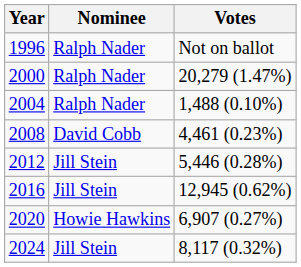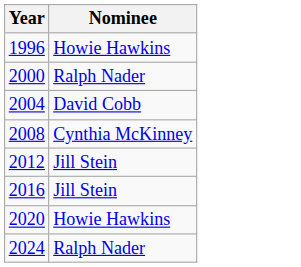- column: Votes | Not on ballot | 20,279 (1.47%) | 1,488 (0.10%) | 4,461 (0.23%) | 5,446 (0.28%) | 12,945 (0.62%) | 6,907 (0.27%) | 8,117 (0.32%)
1996 | Nominee: Ralph Nader -> Howie Hawkins
2004 | Nominee: Ralph Nader -> David Cobb
2008 | Nominee: David Cobb -> Cynthia McKinney
2024 | Nominee: Jill Stein -> Ralph Nader
